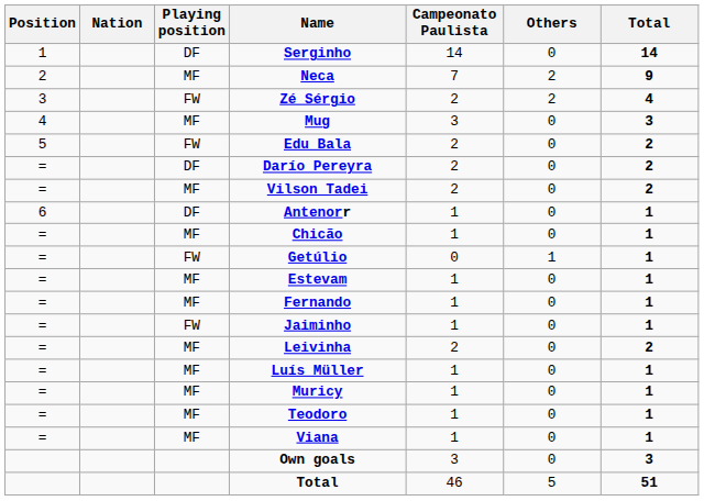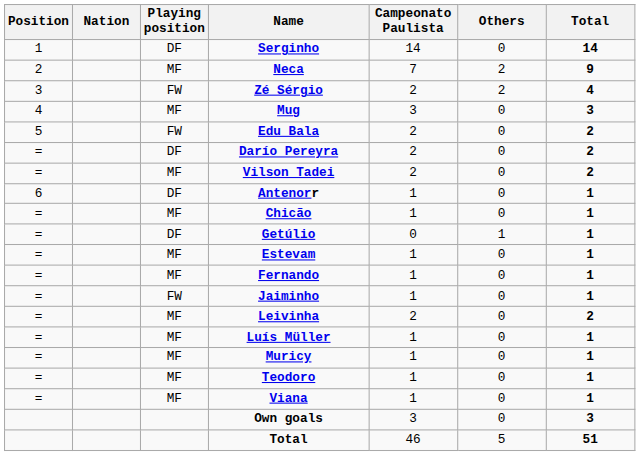Getúlio | Playing position: FW -> DF
